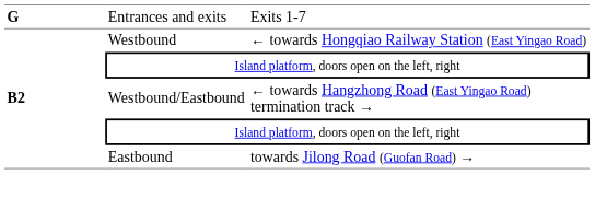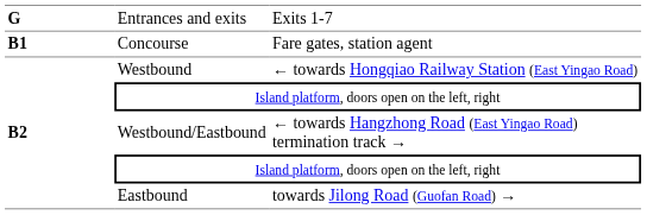+ row: B1 | Concourse | Fare gates, station agent
